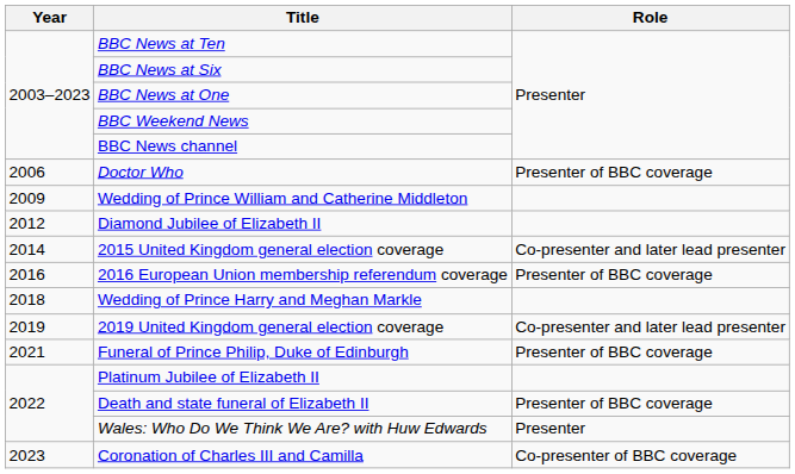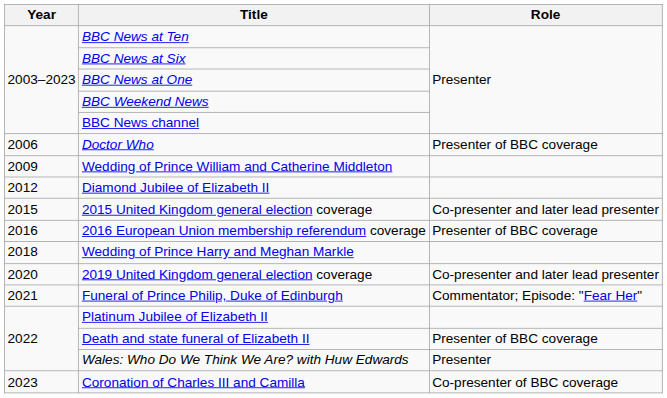2015 United Kingdom general election coverage | Year: 2014 -> 2015
2019 United Kingdom general election coverage | Year: 2019 -> 2020
Funeral of Prince Philip, Duke of Edinburgh | Role: Presenter of BBC coverage -> Commentator; Episode: "Fear Her"
